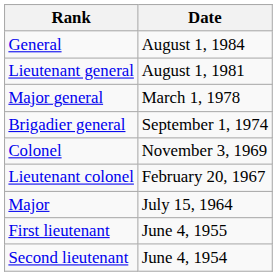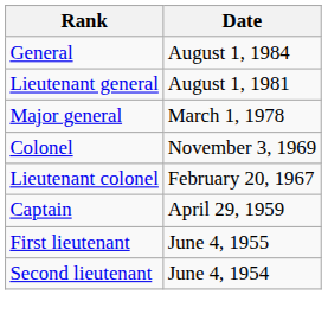- row: Brigadier general | September 1, 1974
- row: Major | July 15, 1964
+ row: Captain | April 29, 1959
